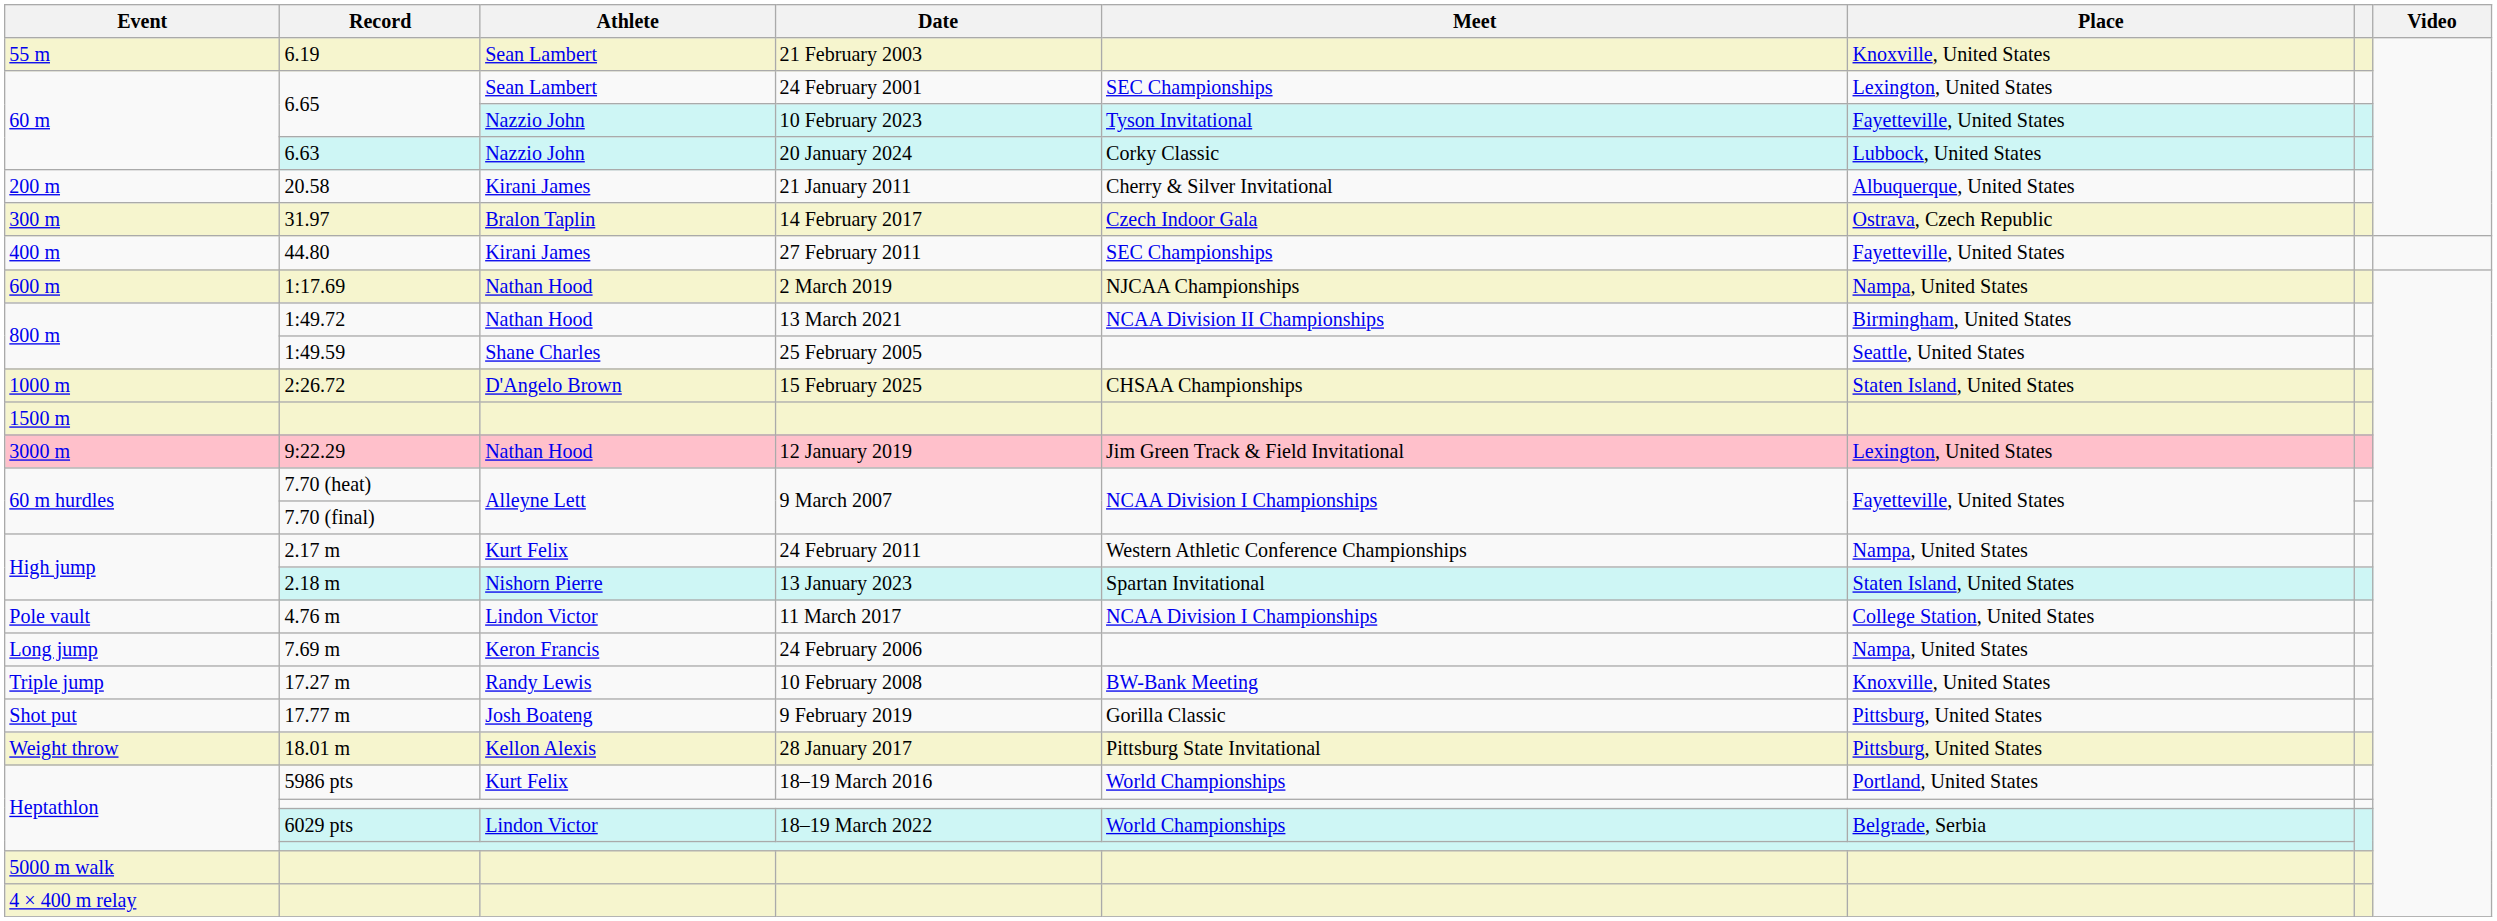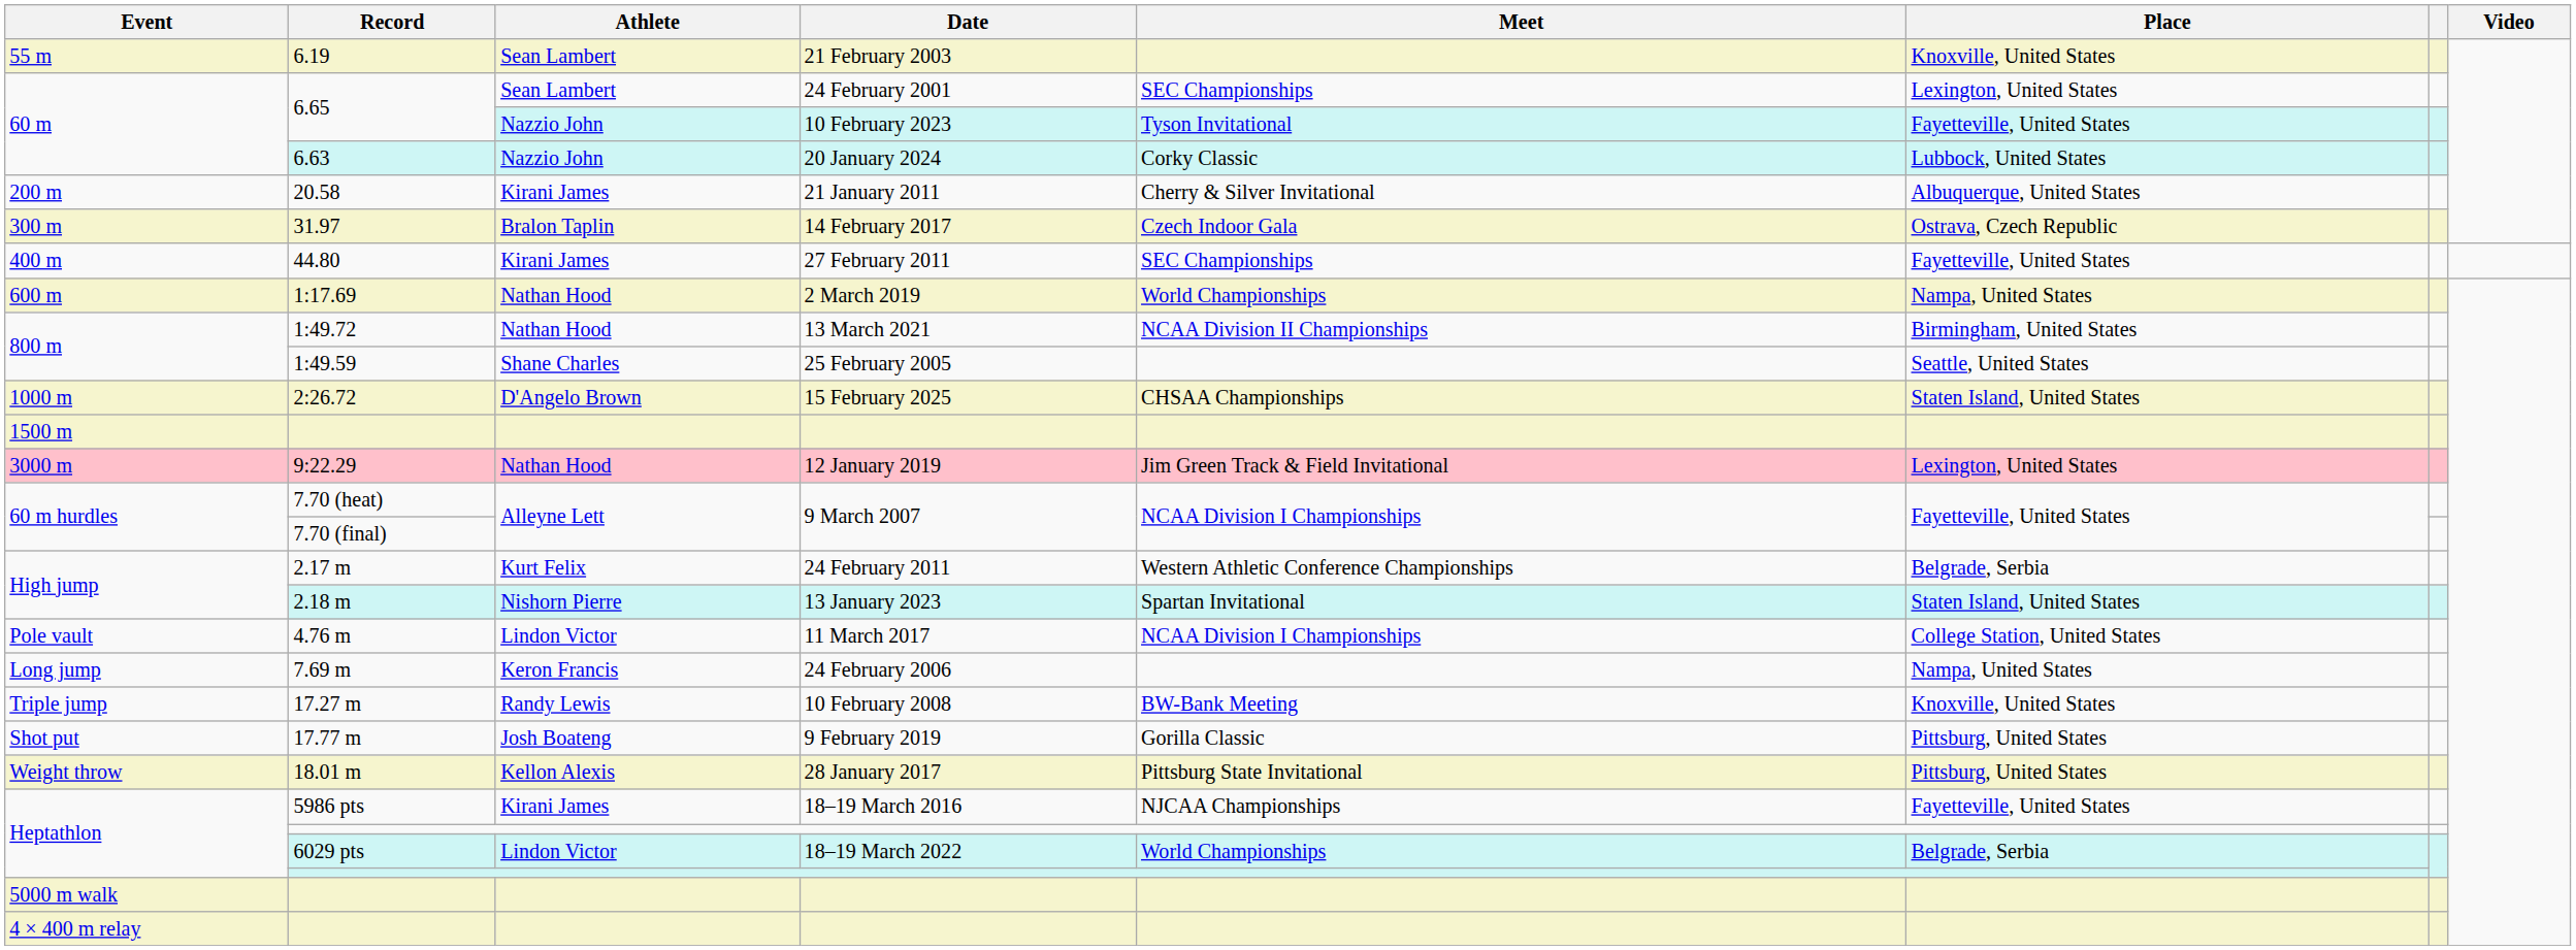1:17.69 | Meet: NJCAA Championships -> World Championships
2.17 m | Place: Nampa, United States -> Belgrade, Serbia
5986 pts | Athlete: Kurt Felix -> Kirani James
5986 pts | Meet: World Championships -> NJCAA Championships
5986 pts | Place: Portland, United States -> Fayetteville, United States
